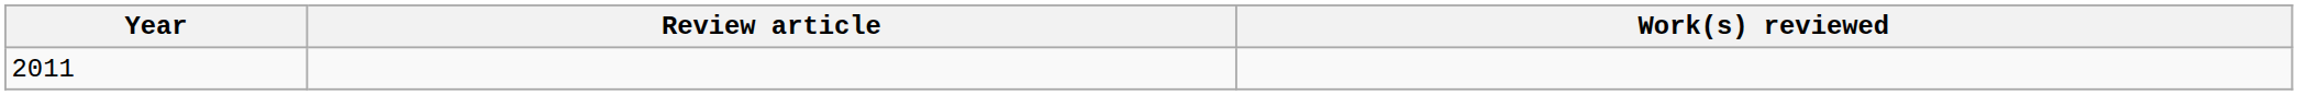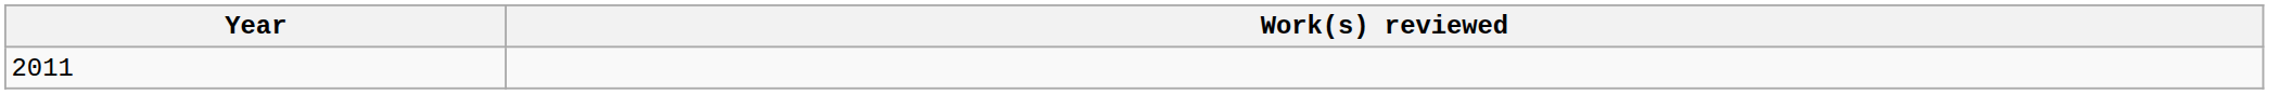- column: Review article
